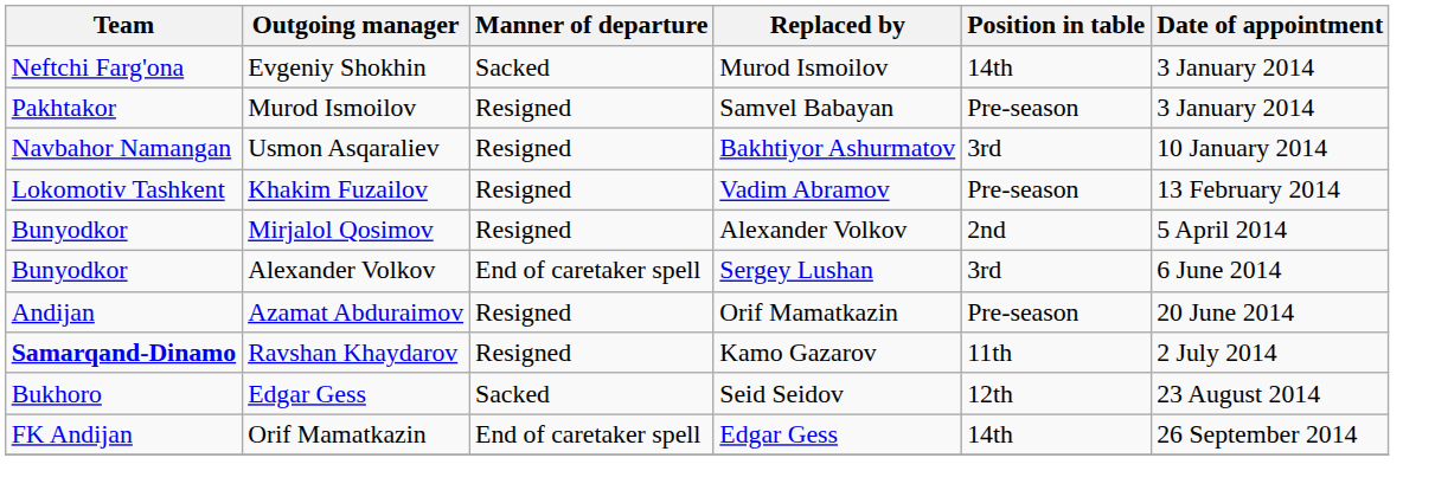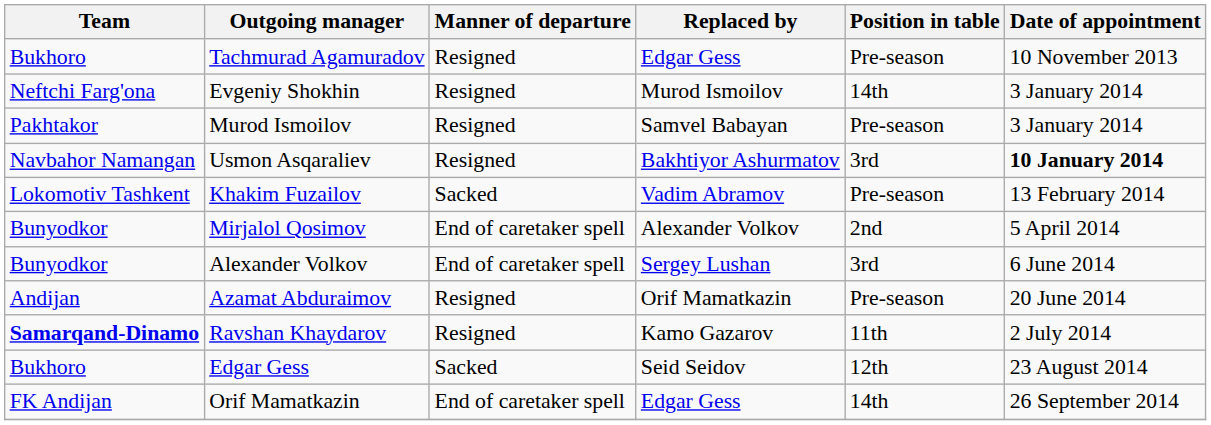+ row: Bukhoro | Tachmurad Agamuradov | Resigned | Edgar Gess | Pre-season | 10 November 2013
Evgeniy Shokhin | Manner of departure: Sacked -> Resigned
Usmon Asqaraliev | Date of appointment: normal -> bold
Khakim Fuzailov | Manner of departure: Resigned -> Sacked
Mirjalol Qosimov | Manner of departure: Resigned -> End of caretaker spell
